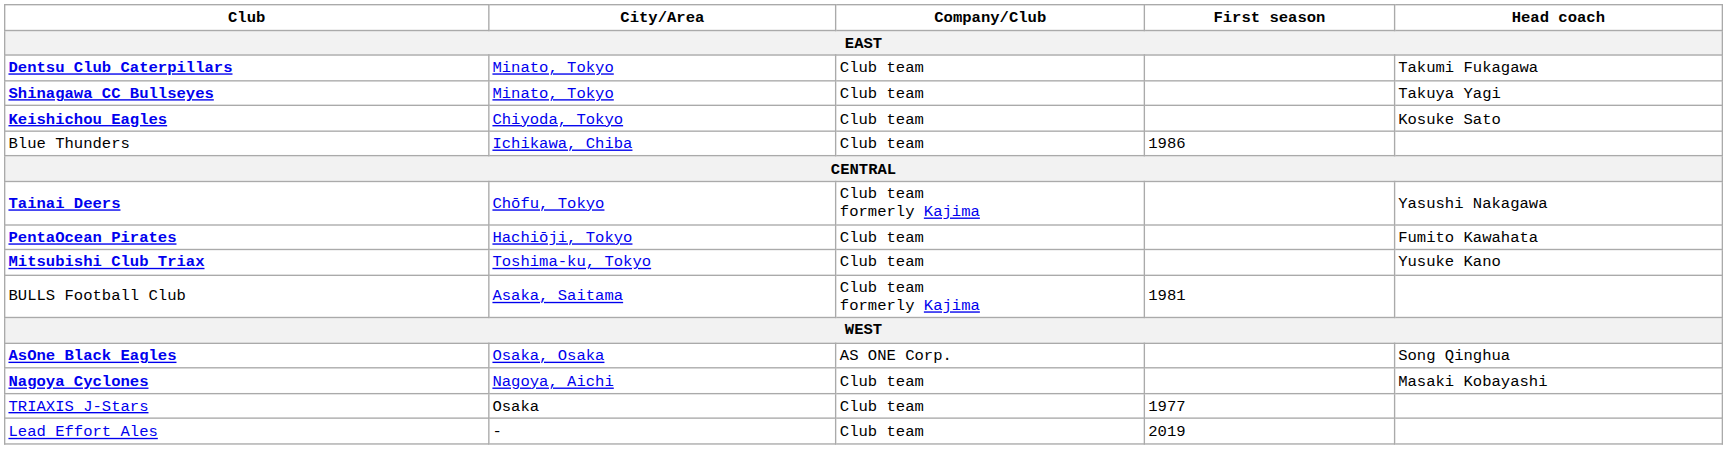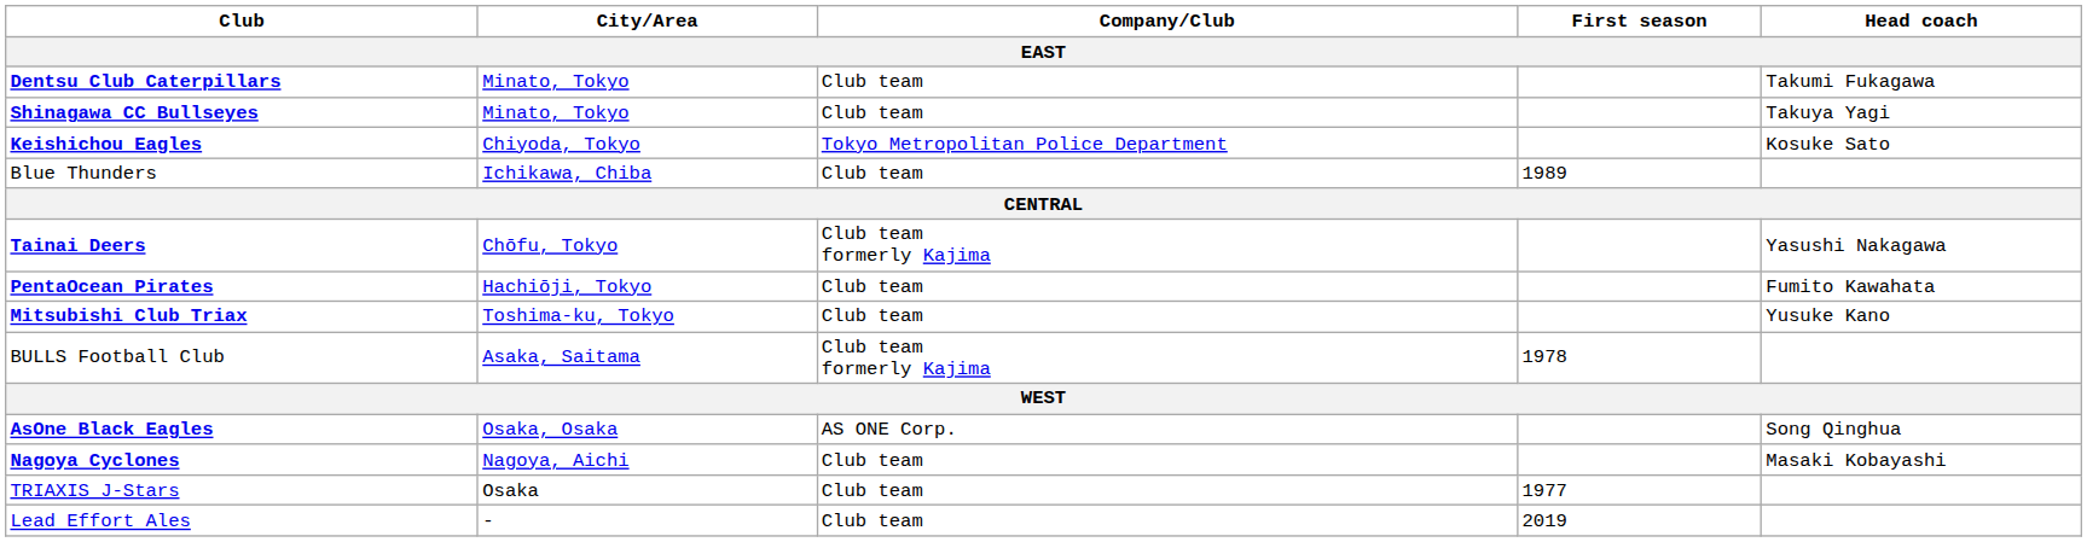Keishichou Eagles | Company/Club: Club team -> Tokyo Metropolitan Police Department
Blue Thunders | First season: 1986 -> 1989
BULLS Football Club | First season: 1981 -> 1978
